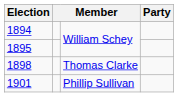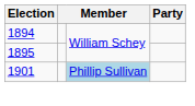- row: 1898 | Thomas Clarke
1901 | column 3: no background -> lightblue background
